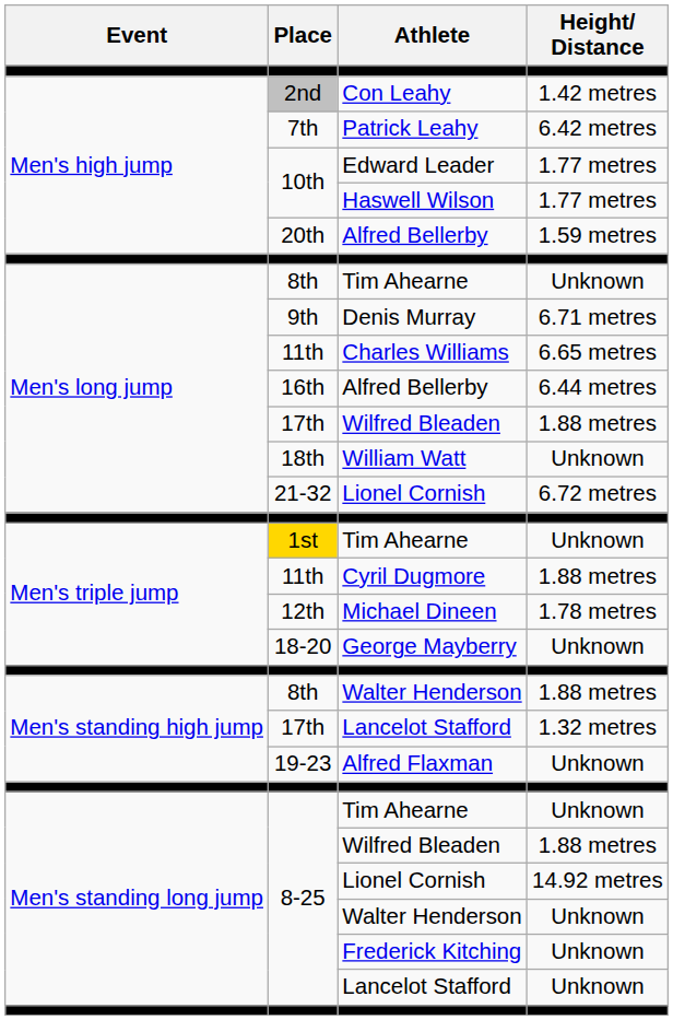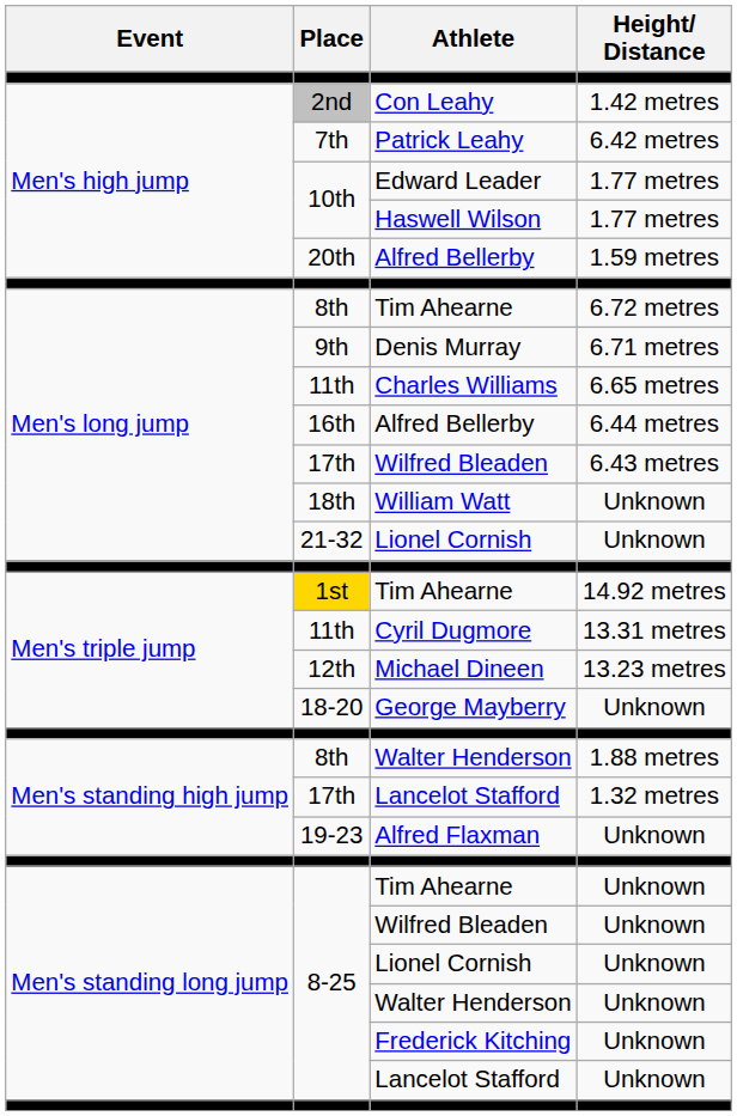8th / Tim Ahearne | Height/ Distance: Unknown -> 6.72 metres
17th / Wilfred Bleaden | Height/ Distance: 1.88 metres -> 6.43 metres
21-32 / Lionel Cornish | Height/ Distance: 6.72 metres -> Unknown
1st / Tim Ahearne | Height/ Distance: Unknown -> 14.92 metres
Cyril Dugmore | Height/ Distance: 1.88 metres -> 13.31 metres
Michael Dineen | Height/ Distance: 1.78 metres -> 13.23 metres
8-25 / Wilfred Bleaden | Height/ Distance: 1.88 metres -> Unknown
8-25 / Lionel Cornish | Height/ Distance: 14.92 metres -> Unknown
